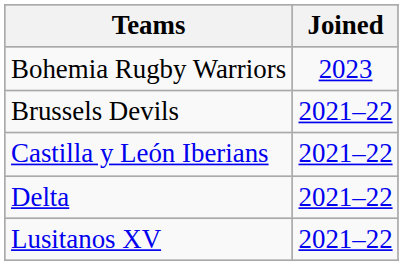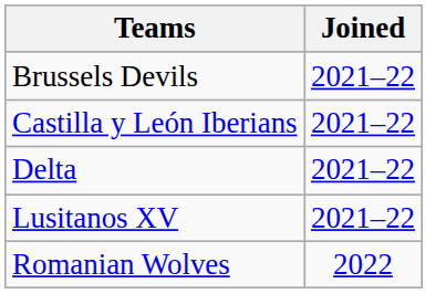- row: Bohemia Rugby Warriors | 2023
+ row: Romanian Wolves | 2022
